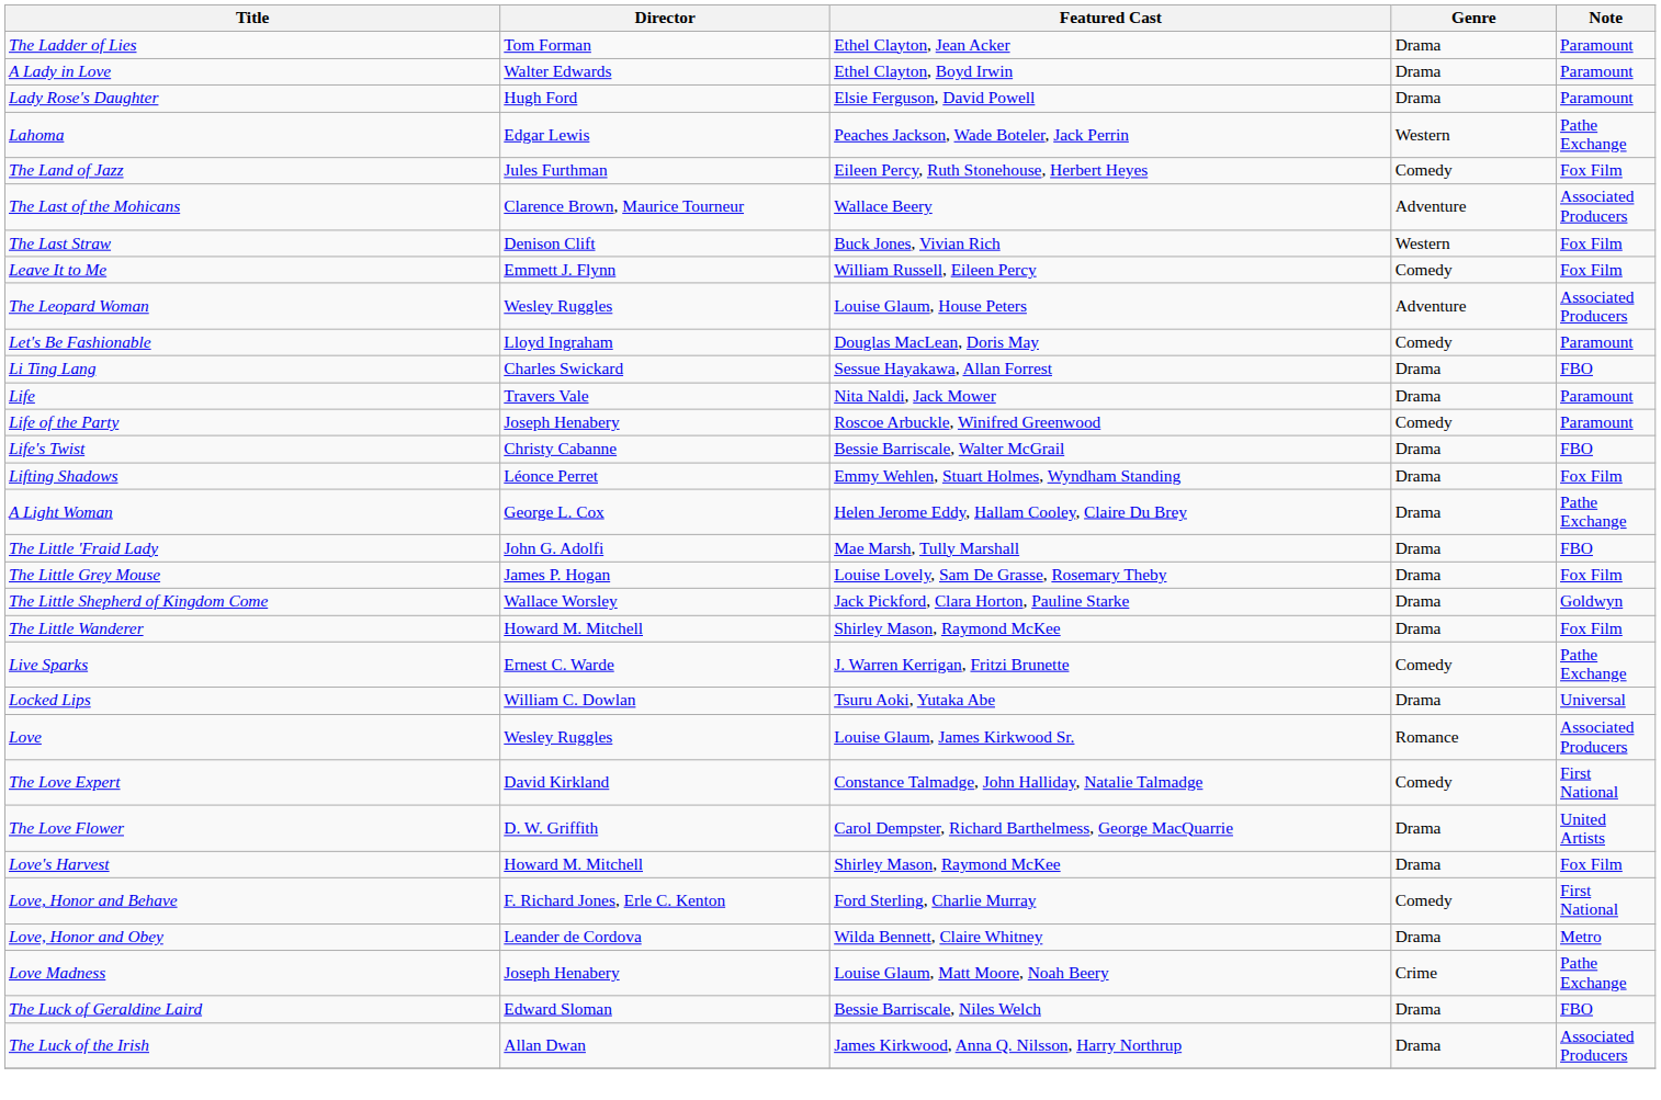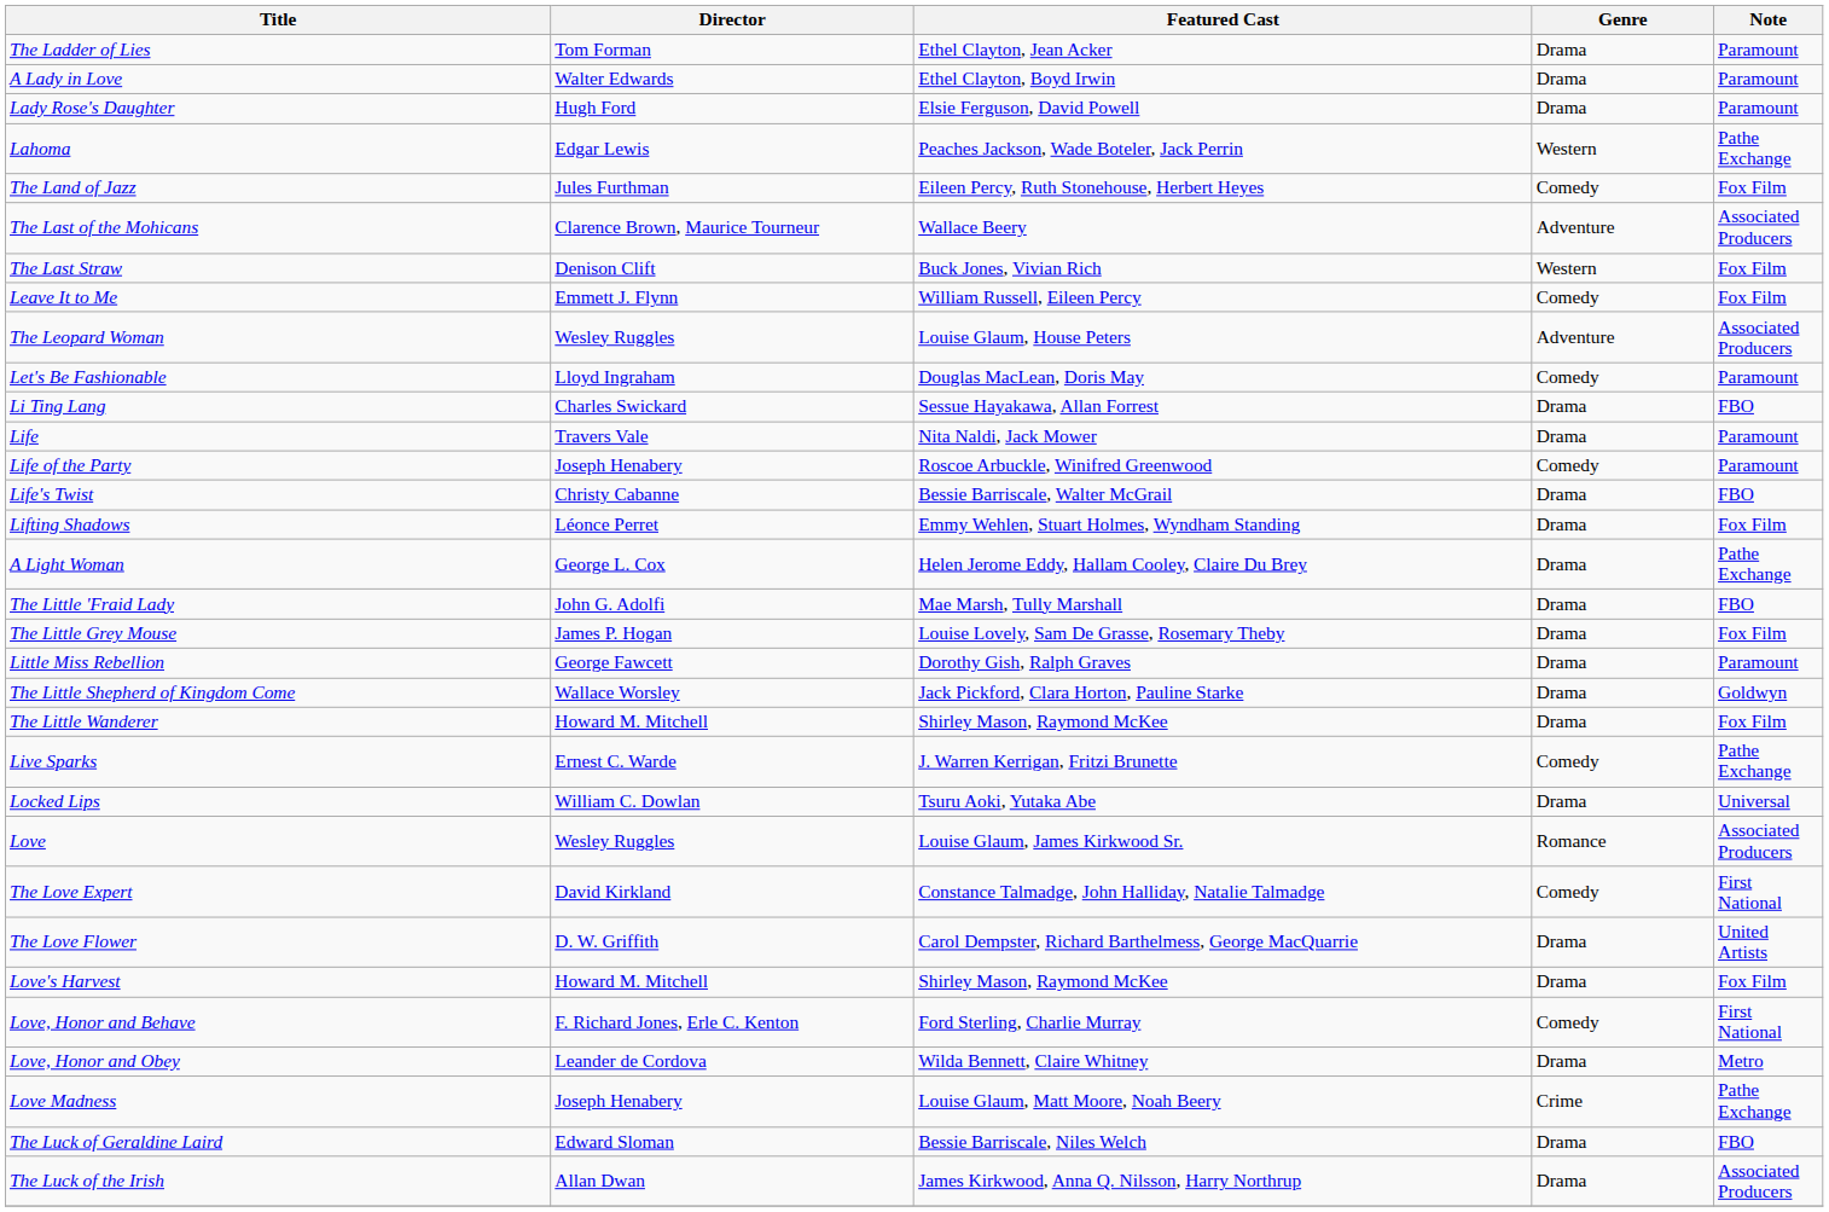+ row: Little Miss Rebellion | George Fawcett | Dorothy Gish, Ralph Graves | Drama | Paramount
